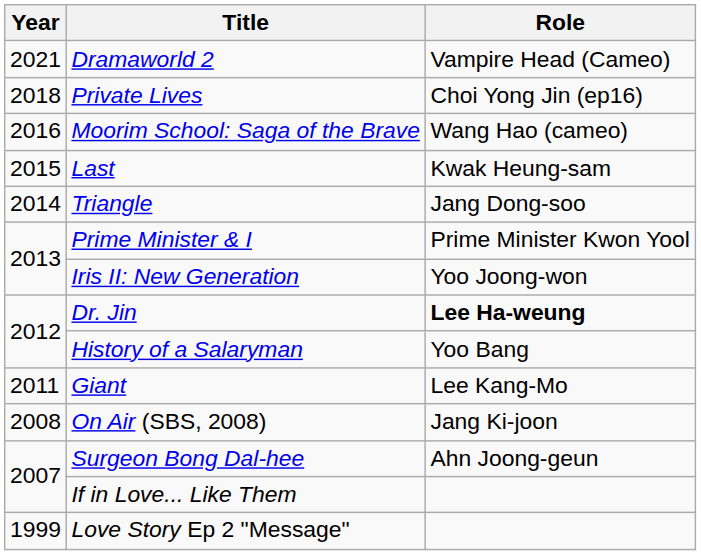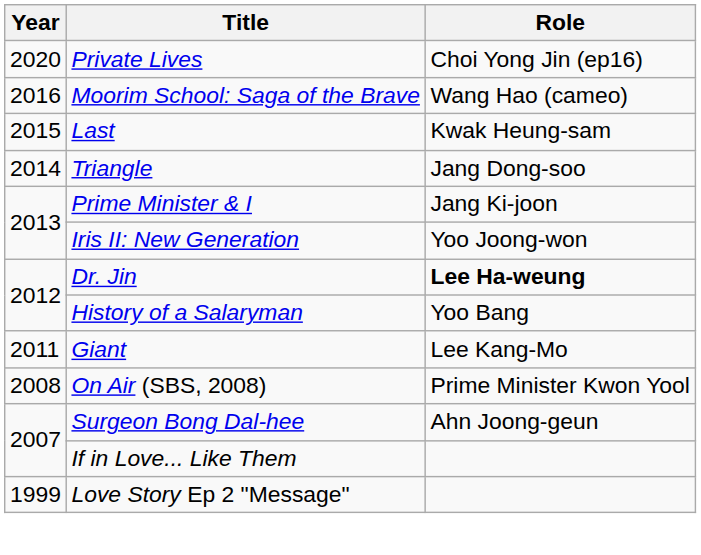- row: 2021 | Dramaworld 2 | Vampire Head (Cameo)
Private Lives | Year: 2018 -> 2020
Prime Minister & I | Role: Prime Minister Kwon Yool -> Jang Ki-joon
On Air (SBS, 2008) | Role: Jang Ki-joon -> Prime Minister Kwon Yool
